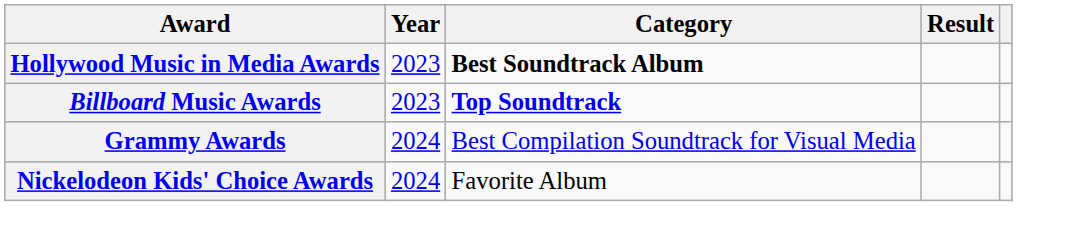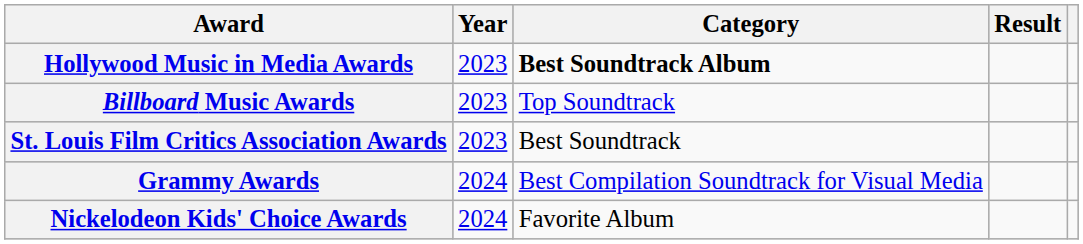Billboard Music Awards | Category: bold -> normal
+ row: St. Louis Film Critics Association Awards | 2023 | Best Soundtrack
